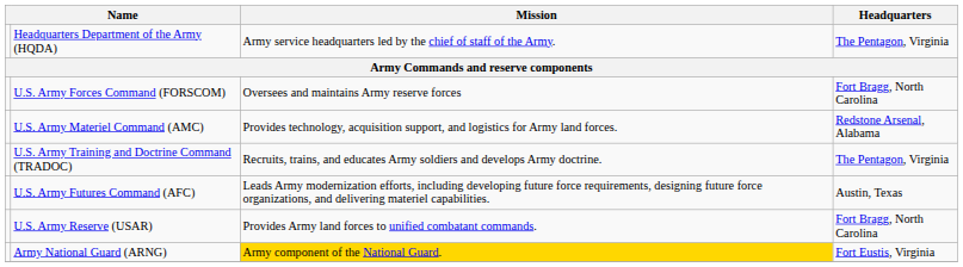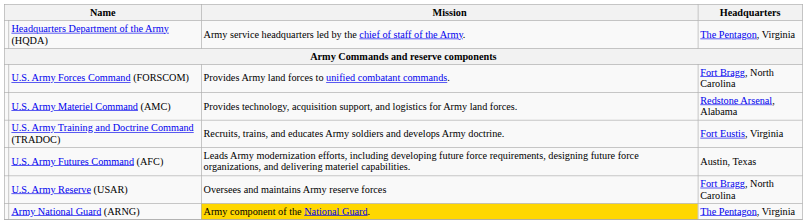U.S. Army Forces Command (FORSCOM) | Mission: Oversees and maintains Army reserve forces -> Provides Army land forces to unified combatant commands.
U.S. Army Training and Doctrine Command (TRADOC) | Headquarters: The Pentagon, Virginia -> Fort Eustis, Virginia
U.S. Army Reserve (USAR) | Mission: Provides Army land forces to unified combatant commands. -> Oversees and maintains Army reserve forces
Army National Guard (ARNG) | Headquarters: Fort Eustis, Virginia -> The Pentagon, Virginia
